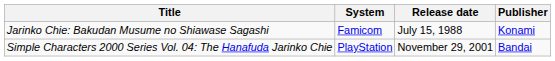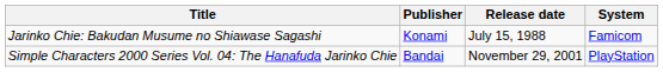columns swapped: System <-> Publisher
